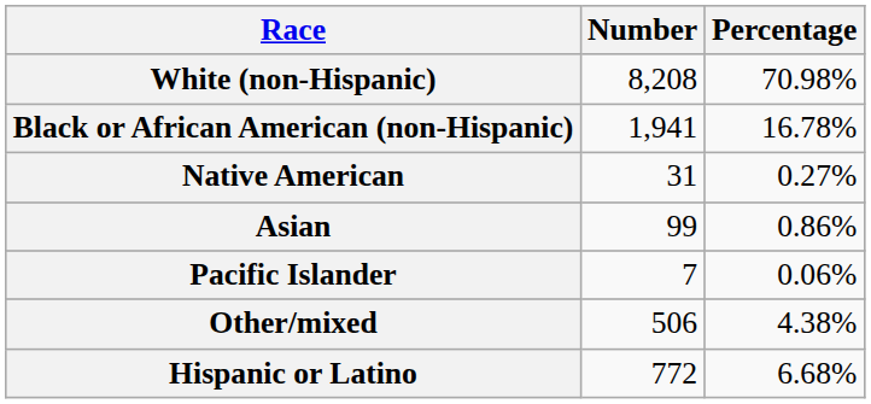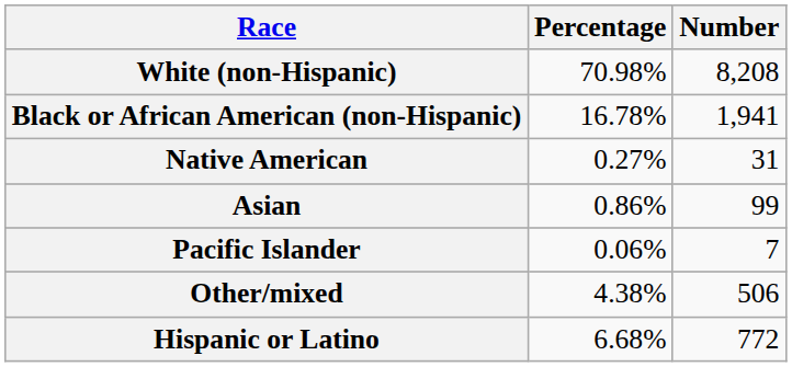columns swapped: Number <-> Percentage
